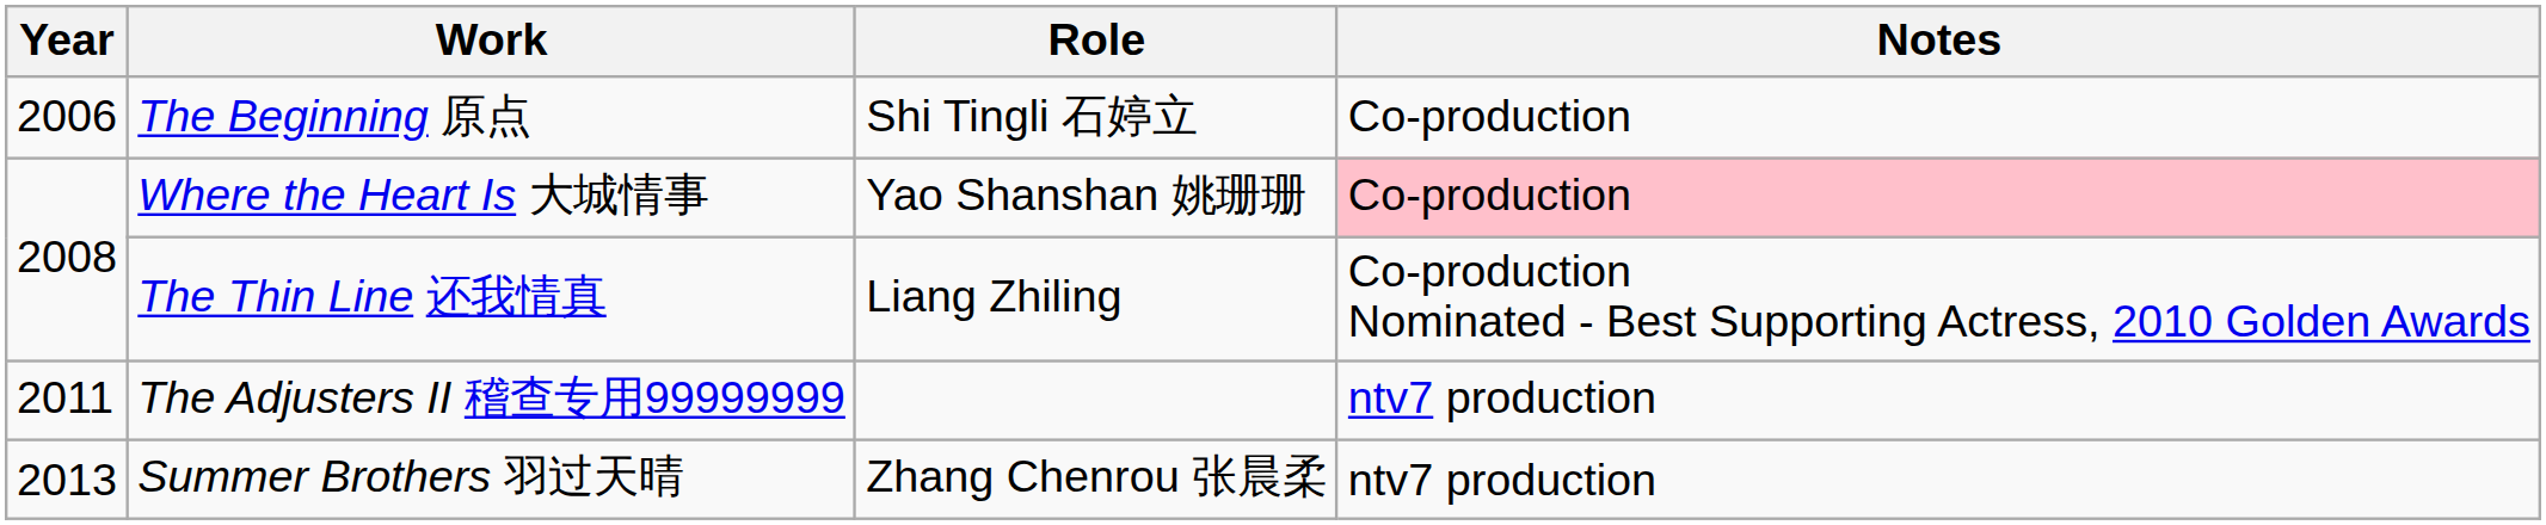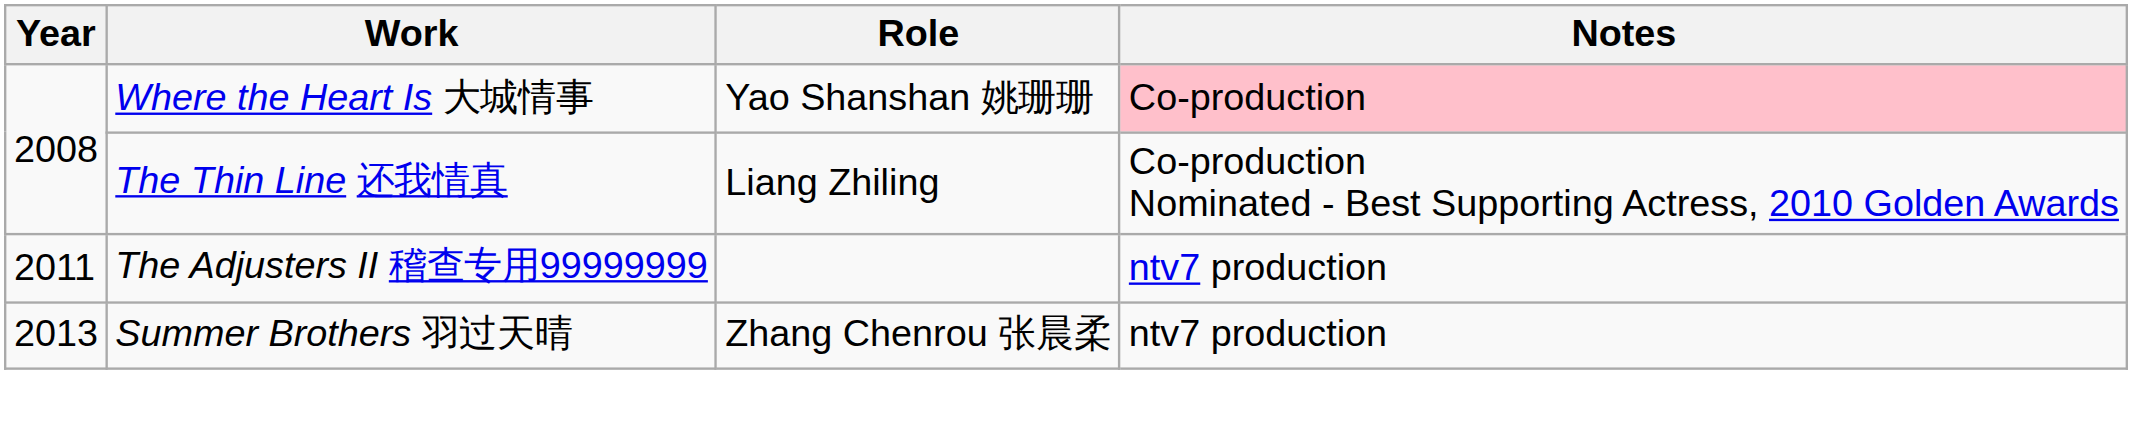- row: 2006 | The Beginning 原点 | Shi Tingli 石婷立 | Co-production
